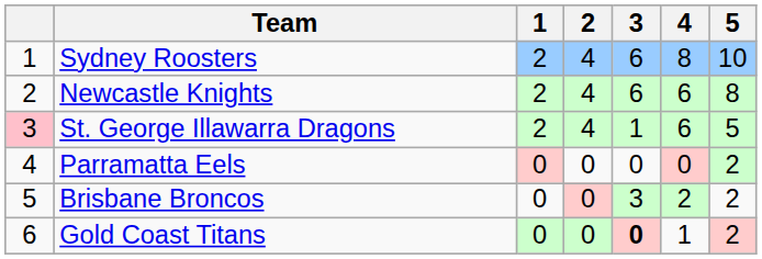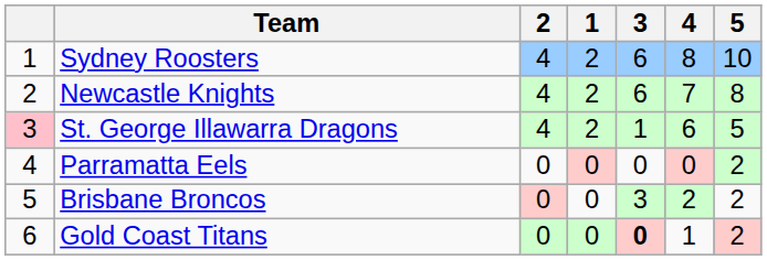columns swapped: 1 <-> 2
Newcastle Knights | 4: 6 -> 7
